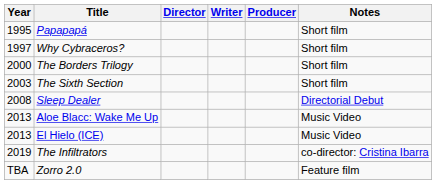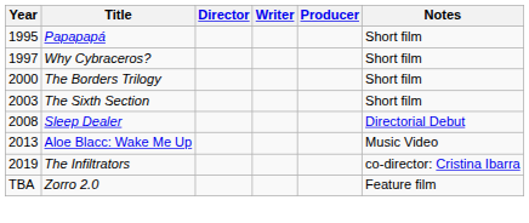- row: 2013 | El Hielo (ICE) | Music Video
